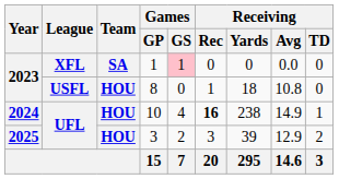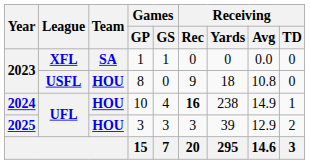2023 / XFL | Games / GS: pink background -> no background
2023 / USFL | Receiving / Rec: 1 -> 9
2025 | Games / GS: 2 -> 3
